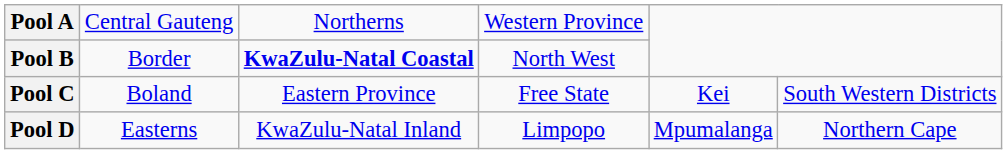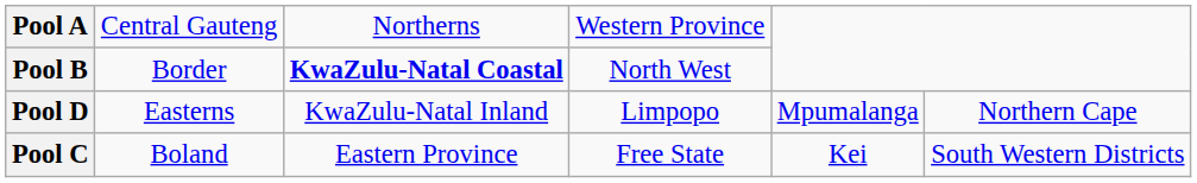rows swapped: Pool C <-> Pool D
